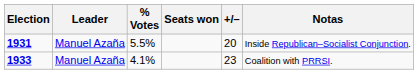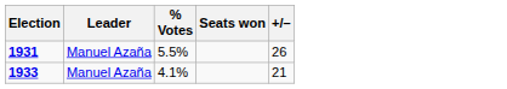- column: Notas | Inside Republican–Socialist Conjunction. | Coalition with PRRSI.
1931 | +/–: 20 -> 26
1933 | +/–: 23 -> 21
